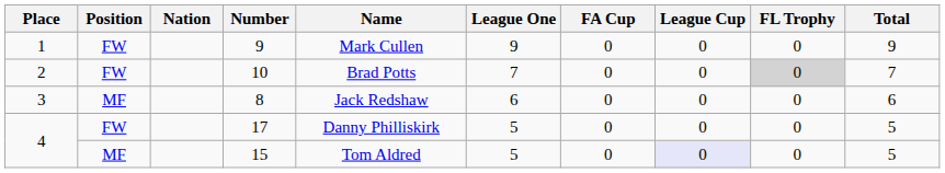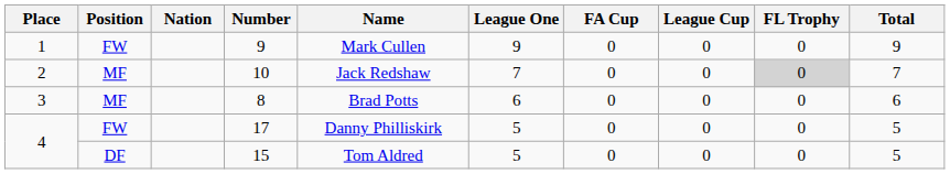10 | Position: FW -> MF
10 | Name: Brad Potts -> Jack Redshaw
8 | Name: Jack Redshaw -> Brad Potts
15 | Position: MF -> DF
15 | League Cup: lavender background -> no background
